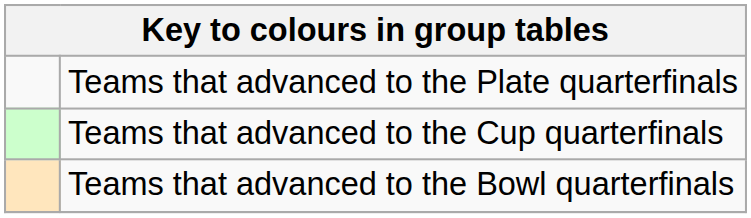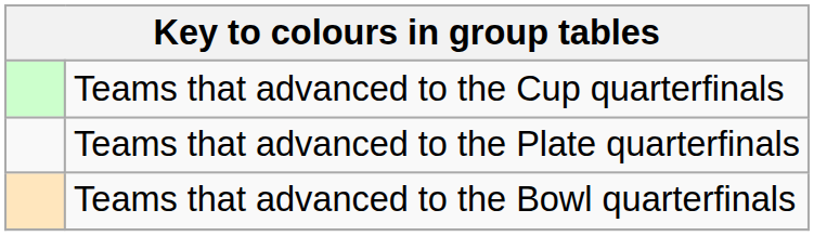rows swapped: Teams that advanced to the Cup quarterfinals <-> Teams that advanced to the Plate quarterfinals
